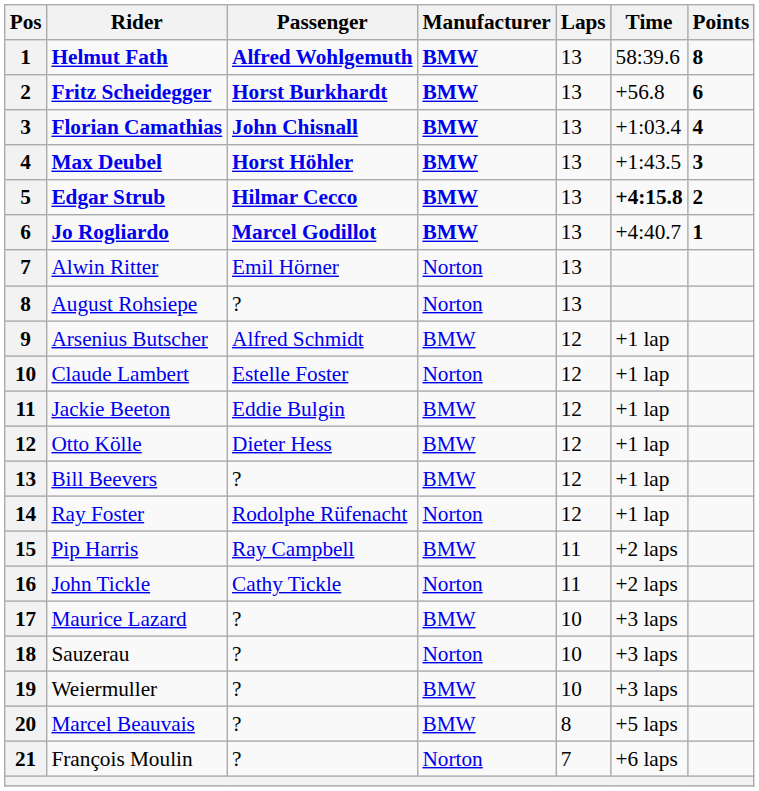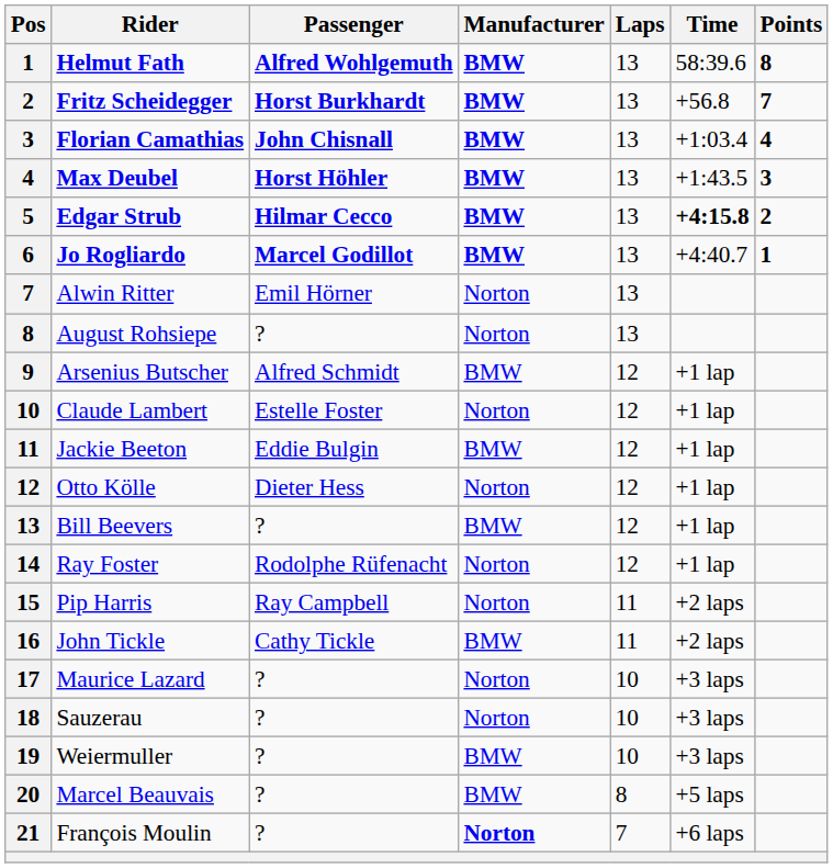Fritz Scheidegger | Points: 6 -> 7
Otto Kölle | Manufacturer: BMW -> Norton
Pip Harris | Manufacturer: BMW -> Norton
John Tickle | Manufacturer: Norton -> BMW
Maurice Lazard | Manufacturer: BMW -> Norton
François Moulin | Manufacturer: normal -> bold
